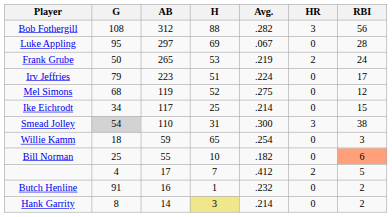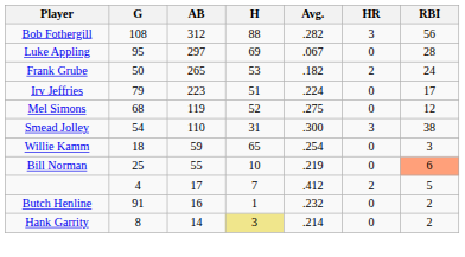Frank Grube | Avg.: .219 -> .182
- row: Ike Eichrodt | 34 | 117 | 25 | .214 | 0 | 15
Smead Jolley | G: lightgrey background -> no background
Bill Norman | Avg.: .182 -> .219
